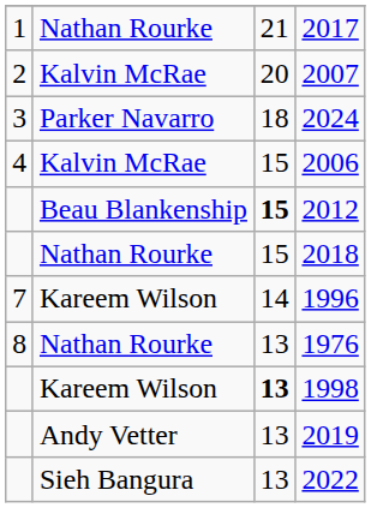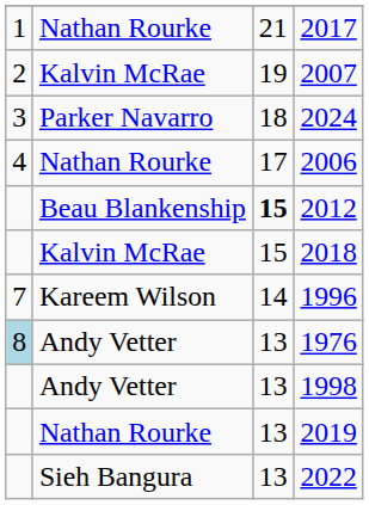2007 | column 3: 20 -> 19
2006 | column 2: Kalvin McRae -> Nathan Rourke
2006 | column 3: 15 -> 17
2018 | column 2: Nathan Rourke -> Kalvin McRae
1976 | column 1: no background -> lightblue background
1976 | column 2: Nathan Rourke -> Andy Vetter
1998 | column 2: Kareem Wilson -> Andy Vetter
1998 | column 3: bold -> normal
2019 | column 2: Andy Vetter -> Nathan Rourke
